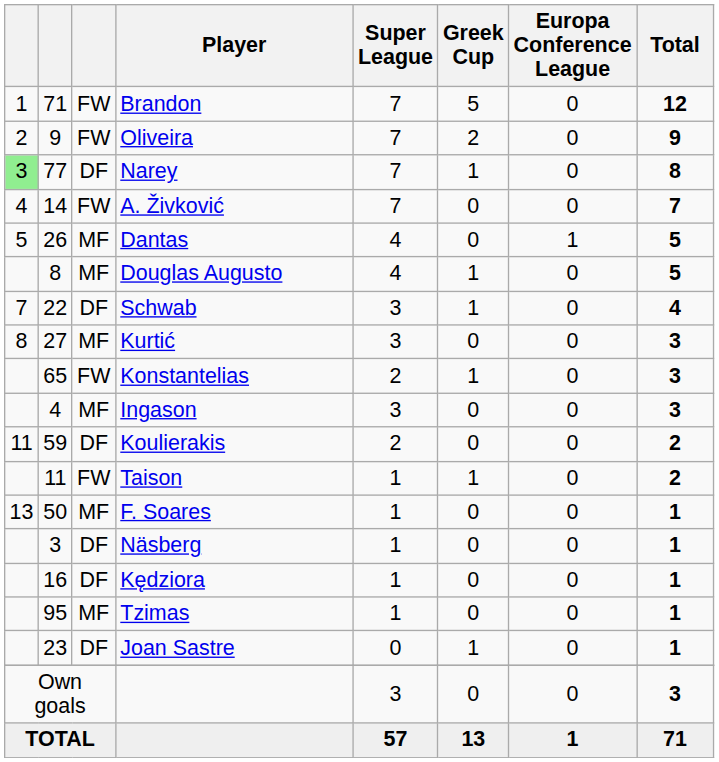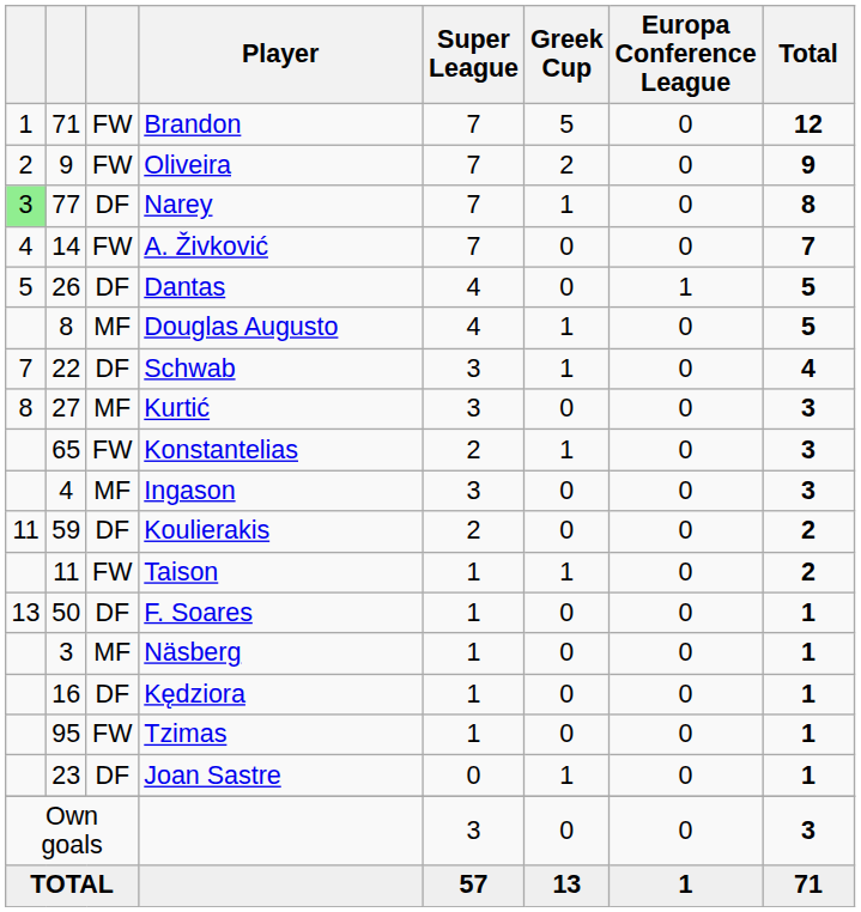Dantas | column 3: MF -> DF
F. Soares | column 3: MF -> DF
Näsberg | column 3: DF -> MF
Tzimas | column 3: MF -> FW
